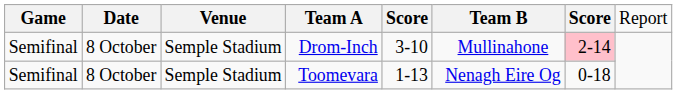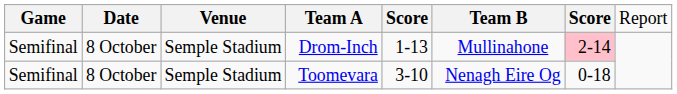Drom-Inch | column 5: 3-10 -> 1-13
Toomevara | column 5: 1-13 -> 3-10
